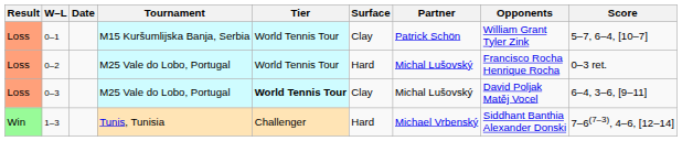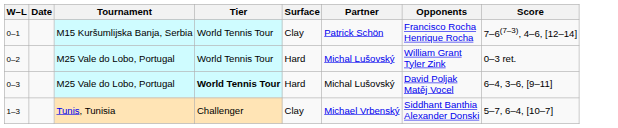- column: Result | Loss | Loss | Loss | Win
0–1 | Opponents: William Grant Tyler Zink -> Francisco Rocha Henrique Rocha
0–1 | Score: 5–7, 6–4, [10–7] -> 7–6(7–3), 4–6, [12–14]
0–2 | Opponents: Francisco Rocha Henrique Rocha -> William Grant Tyler Zink
0–3 | Surface: Clay -> Hard
1–3 | Surface: Hard -> Clay
1–3 | Score: 7–6(7–3), 4–6, [12–14] -> 5–7, 6–4, [10–7]
